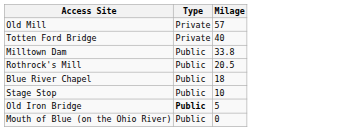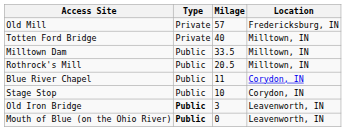+ column: Location | Fredericksburg, IN | Milltown, IN | Milltown, IN | Milltown, IN | Corydon, IN | Corydon, IN | Leavenworth, IN | Leavenworth, IN
Milltown Dam | Milage: 33.8 -> 33.5
Blue River Chapel | Milage: 18 -> 11
Old Iron Bridge | Milage: 5 -> 3
Mouth of Blue (on the Ohio River) | Type: normal -> bold
